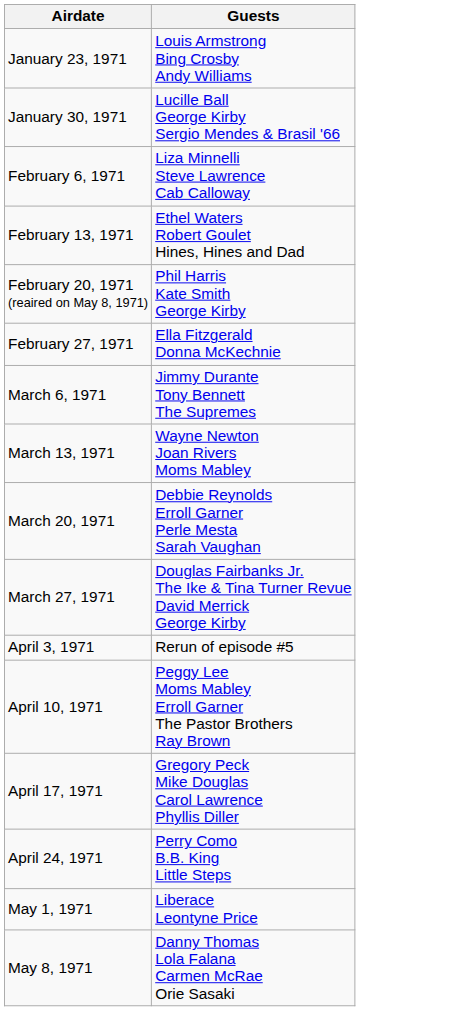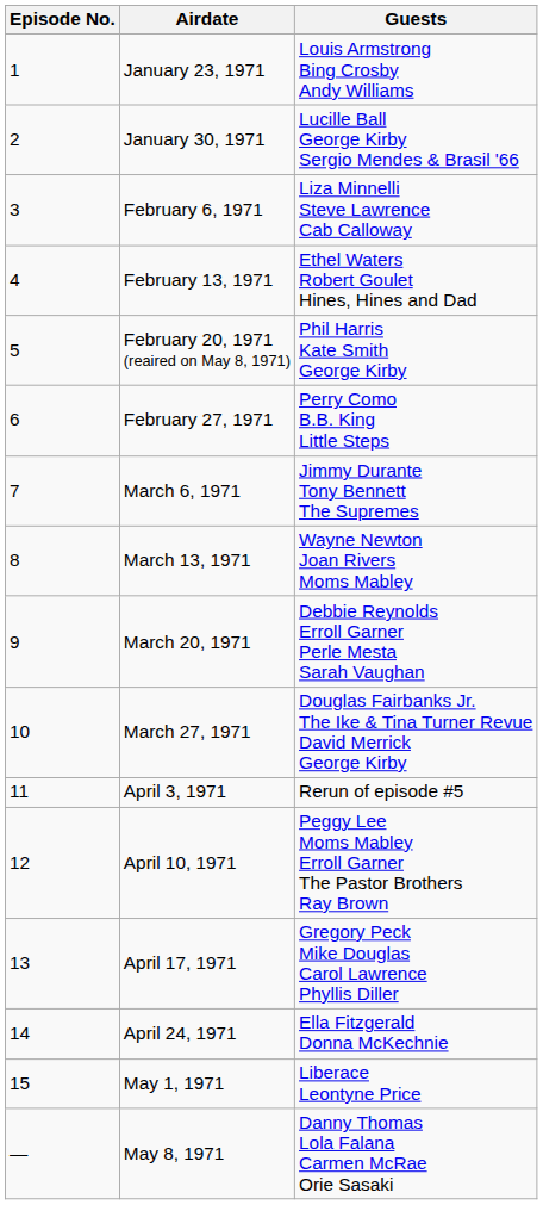+ column: Episode No. | 1 | 2 | 3 | 4 | 5 | 6 | 7 | 8 | 9 | 10 | 11 | 12 | 13 | 14 | 15 | —
February 27, 1971 | Guests: Ella Fitzgerald Donna McKechnie -> Perry Como B.B. King Little Steps
April 24, 1971 | Guests: Perry Como B.B. King Little Steps -> Ella Fitzgerald Donna McKechnie
